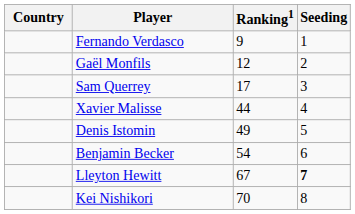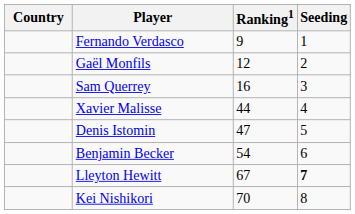Sam Querrey | Ranking1: 17 -> 16
Denis Istomin | Ranking1: 49 -> 47
